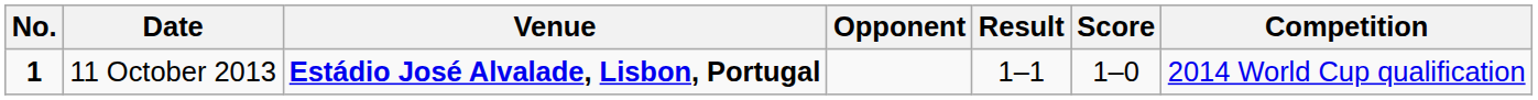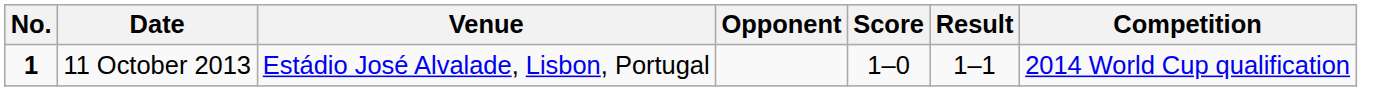columns swapped: Score <-> Result
11 October 2013 | Venue: bold -> normal
